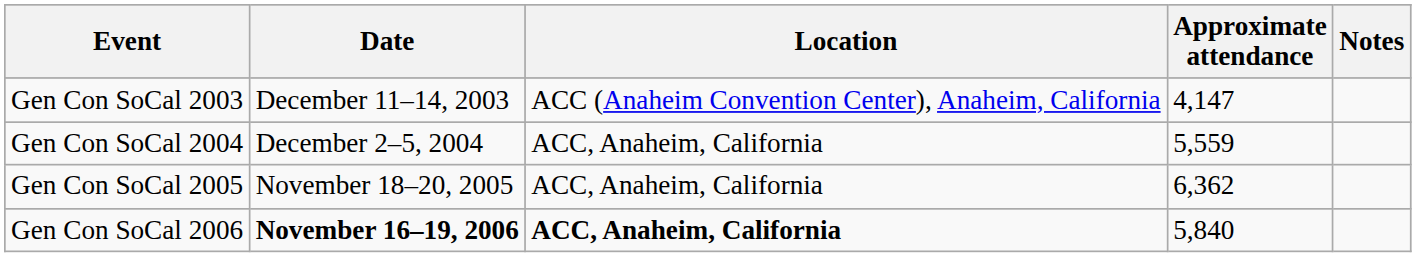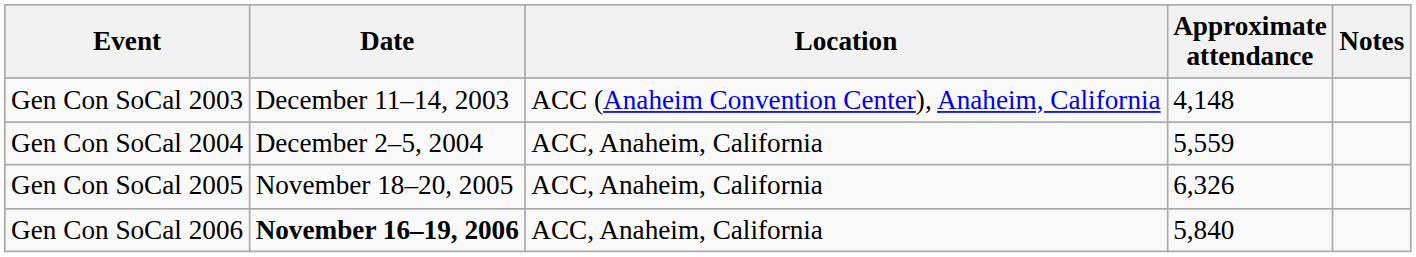Gen Con SoCal 2003 | Approximate attendance: 4,147 -> 4,148
Gen Con SoCal 2005 | Approximate attendance: 6,362 -> 6,326
Gen Con SoCal 2006 | Location: bold -> normal
